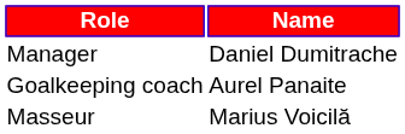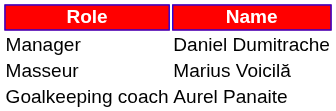rows swapped: Goalkeeping coach <-> Masseur
